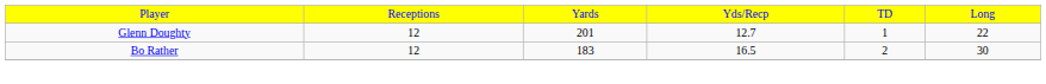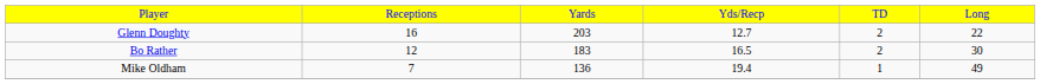Glenn Doughty | column 2: 12 -> 16
Glenn Doughty | column 3: 201 -> 203
Glenn Doughty | column 5: 1 -> 2
+ row: Mike Oldham | 7 | 136 | 19.4 | 1 | 49
